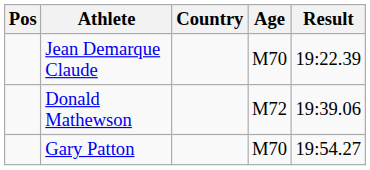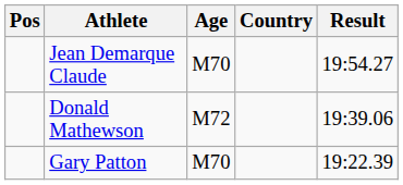columns swapped: Age <-> Country
Jean Demarque Claude | Result: 19:22.39 -> 19:54.27
Gary Patton | Result: 19:54.27 -> 19:22.39
